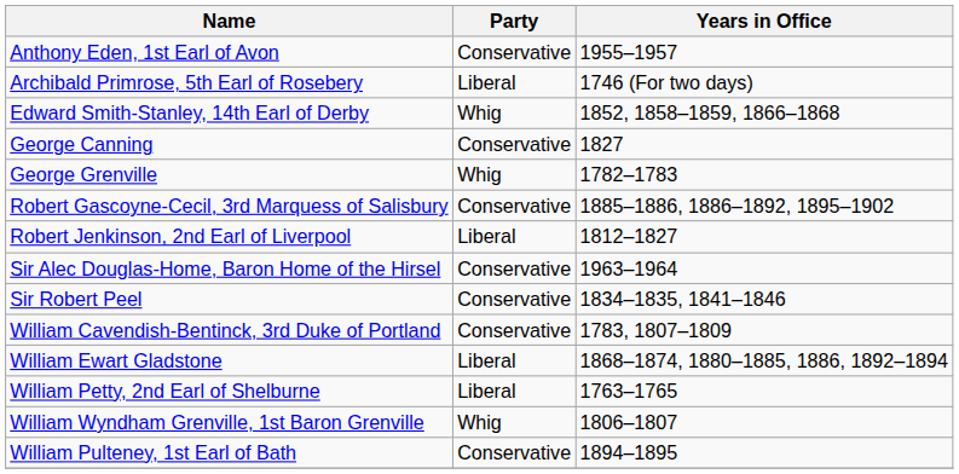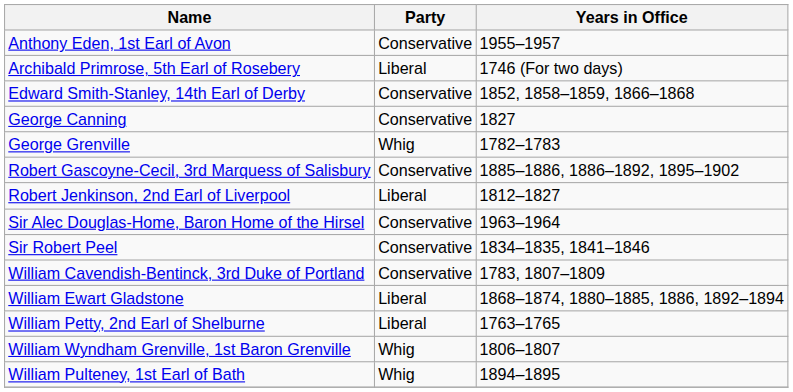Edward Smith-Stanley, 14th Earl of Derby | Party: Whig -> Conservative
William Pulteney, 1st Earl of Bath | Party: Conservative -> Whig
